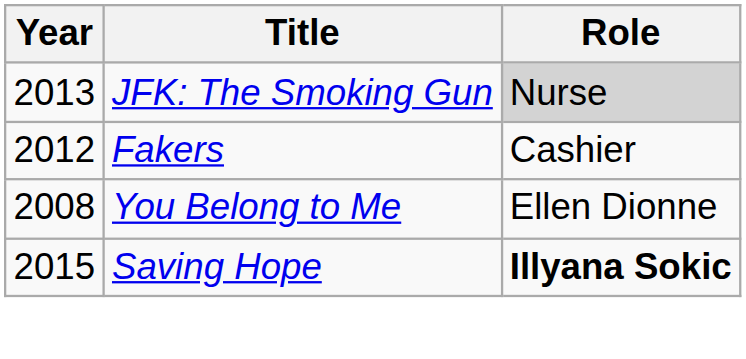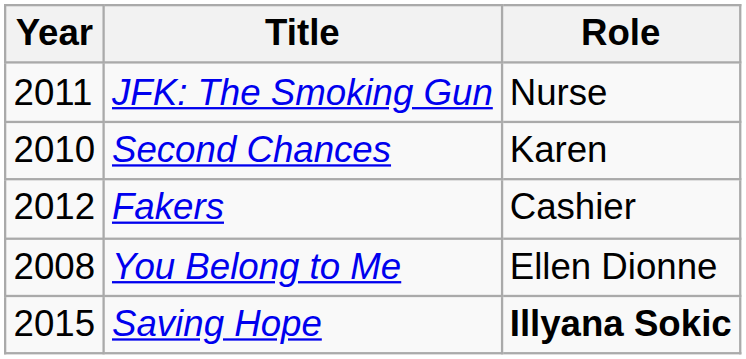JFK: The Smoking Gun | Year: 2013 -> 2011
JFK: The Smoking Gun | Role: lightgrey background -> no background
+ row: 2010 | Second Chances | Karen
